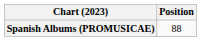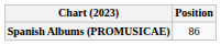Spanish Albums (PROMUSICAE) | Position: 88 -> 86
